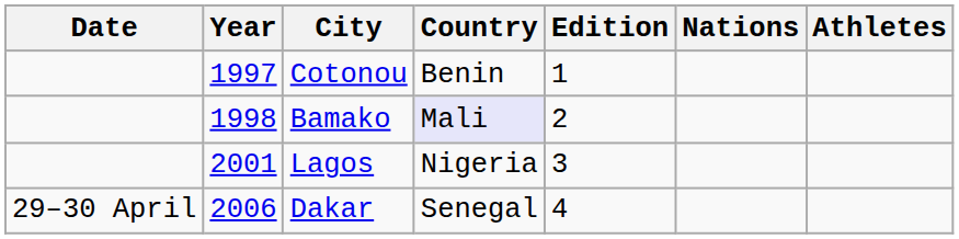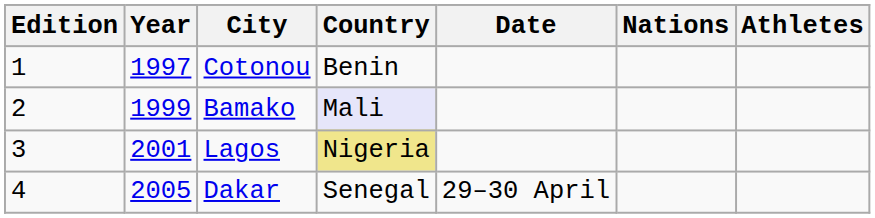columns swapped: Edition <-> Date
Bamako | Year: 1998 -> 1999
Lagos | Country: no background -> khaki background
Dakar | Year: 2006 -> 2005
